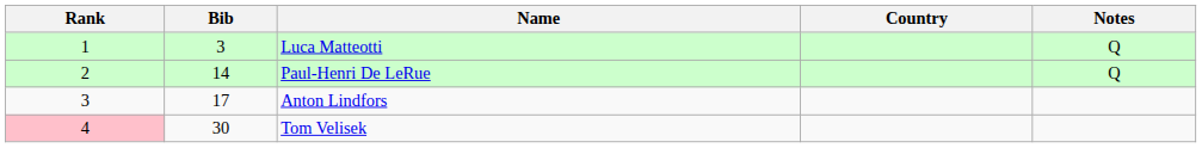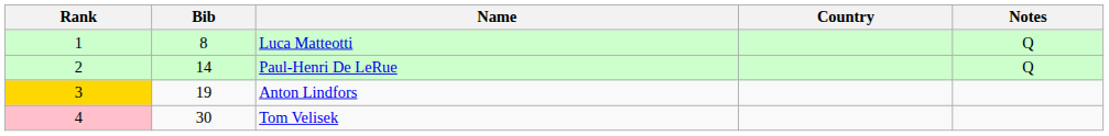Luca Matteotti | Bib: 3 -> 8
Anton Lindfors | Rank: no background -> gold background
Anton Lindfors | Bib: 17 -> 19
